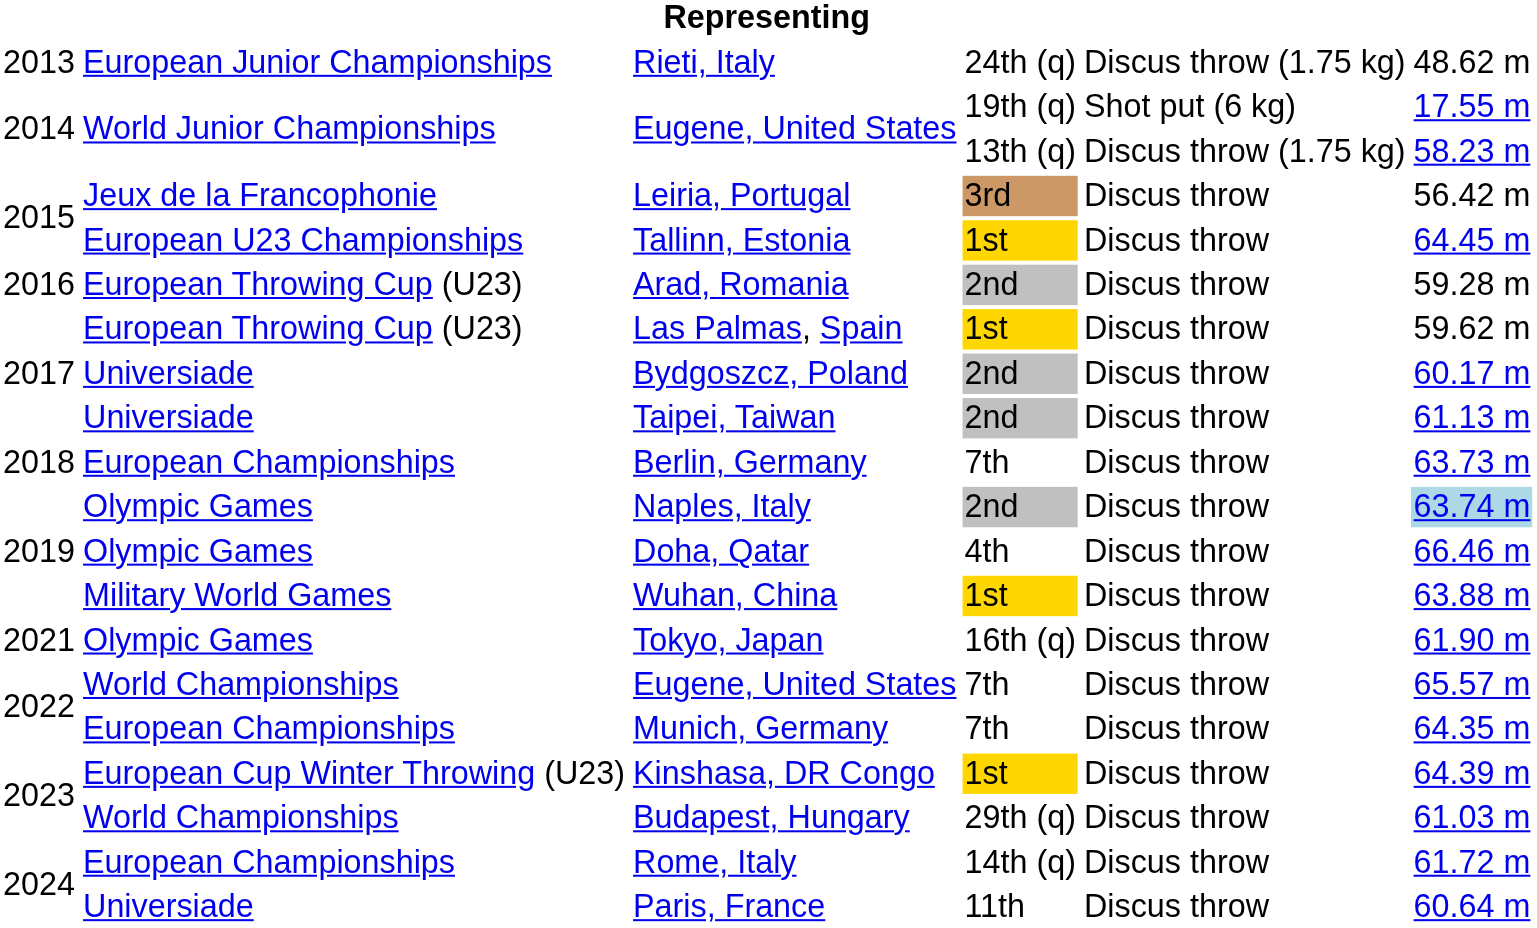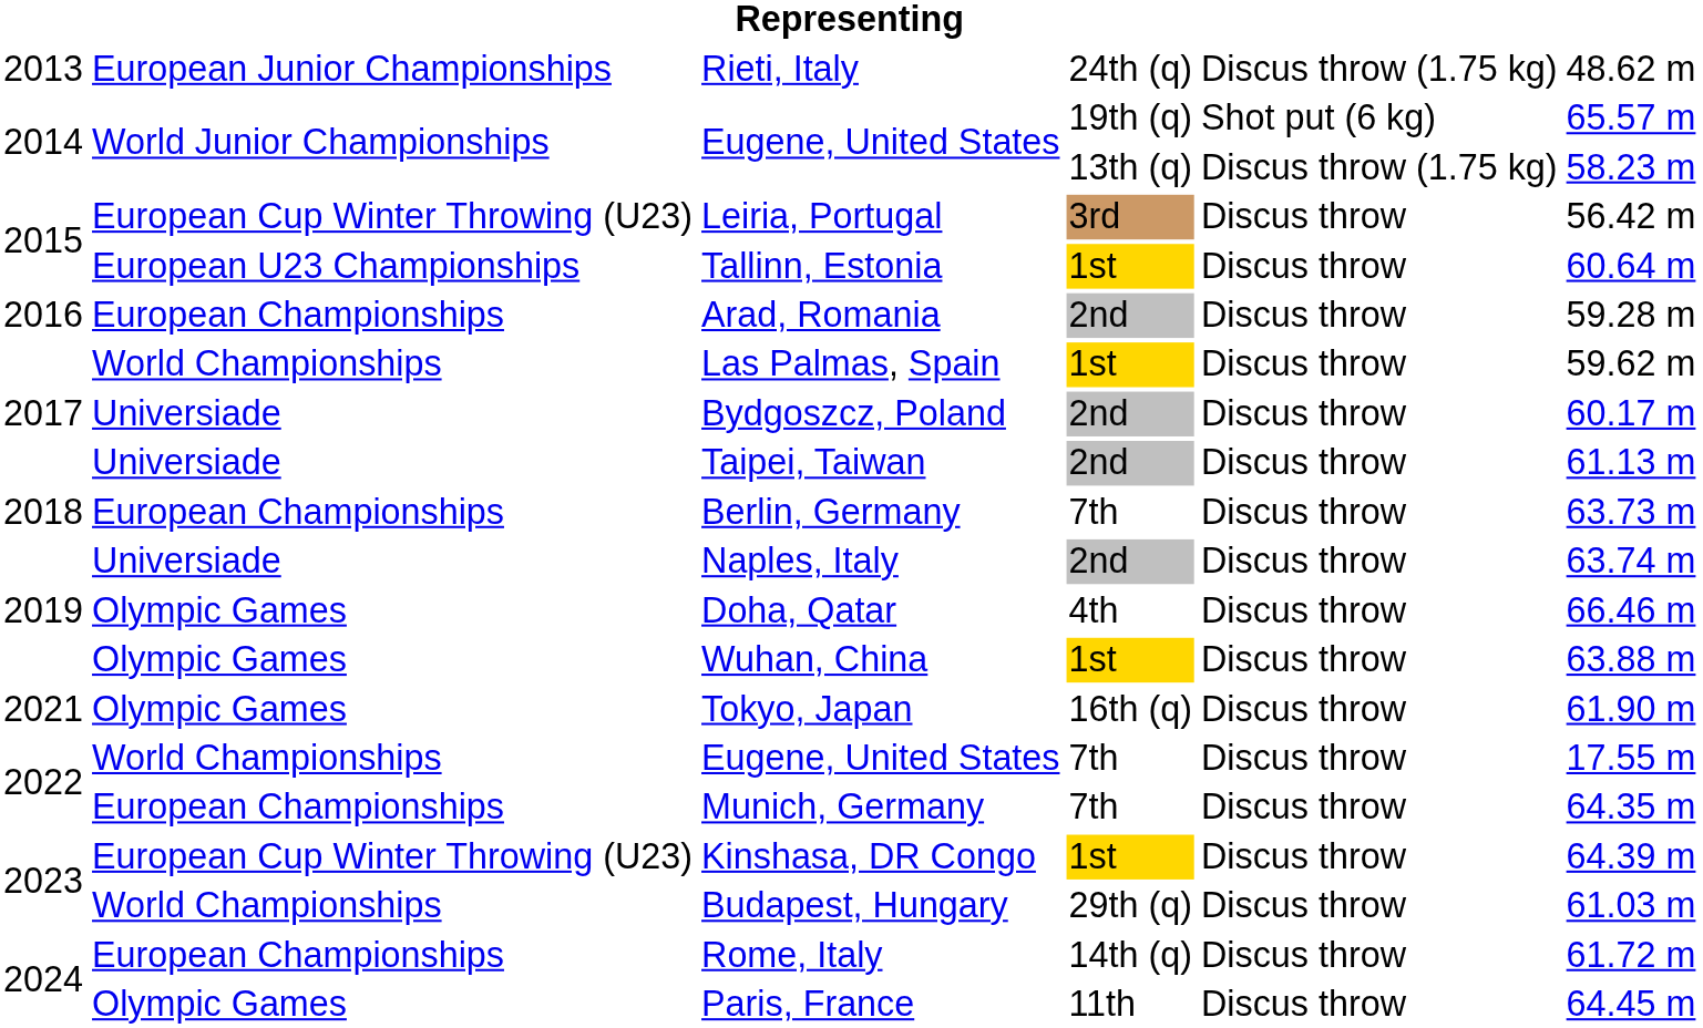Eugene, United States / 19th (q) | column 6: 17.55 m -> 65.57 m
Leiria, Portugal | column 2: Jeux de la Francophonie -> European Cup Winter Throwing (U23)
Tallinn, Estonia | column 6: 64.45 m -> 60.64 m
Arad, Romania | column 2: European Throwing Cup (U23) -> European Championships
Las Palmas, Spain | column 2: European Throwing Cup (U23) -> World Championships
Naples, Italy | column 2: Olympic Games -> Universiade
Naples, Italy | column 6: lightblue background -> no background
Wuhan, China | column 2: Military World Games -> Olympic Games
Eugene, United States / 7th | column 6: 65.57 m -> 17.55 m
Paris, France | column 2: Universiade -> Olympic Games
Paris, France | column 6: 60.64 m -> 64.45 m
